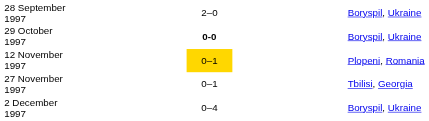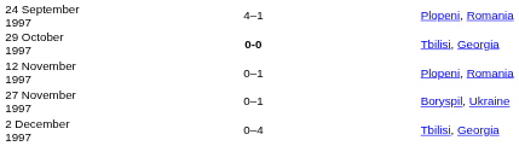+ row: 24 September 1997 | 4–1 | Plopeni, Romania
- row: 28 September 1997 | 2–0 | Boryspil, Ukraine
29 October 1997 | column 5: Boryspil, Ukraine -> Tbilisi, Georgia
12 November 1997 | column 3: gold background -> no background
27 November 1997 | column 5: Tbilisi, Georgia -> Boryspil, Ukraine
2 December 1997 | column 5: Boryspil, Ukraine -> Tbilisi, Georgia
